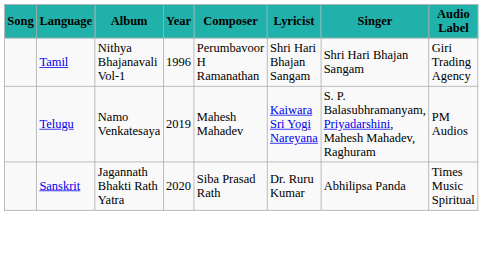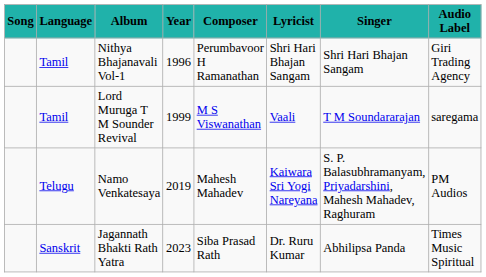+ row: Tamil | Lord Muruga T M Sounder Revival | 1999 | M S Viswanathan | Vaali | T M Soundararajan | saregama
Jagannath Bhakti Rath Yatra | Year: 2020 -> 2023
